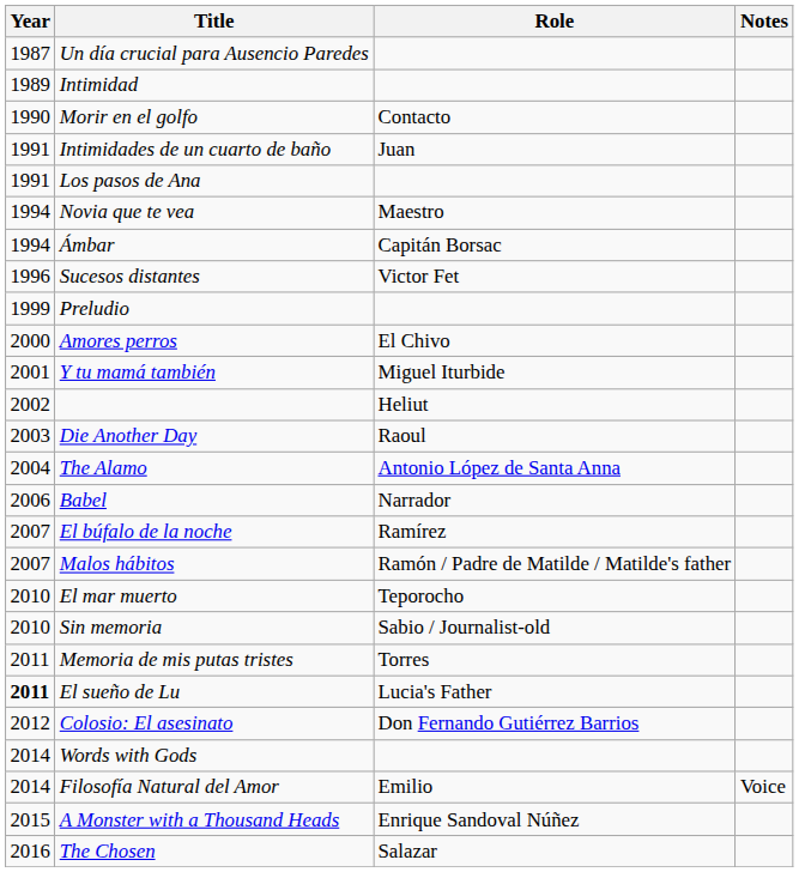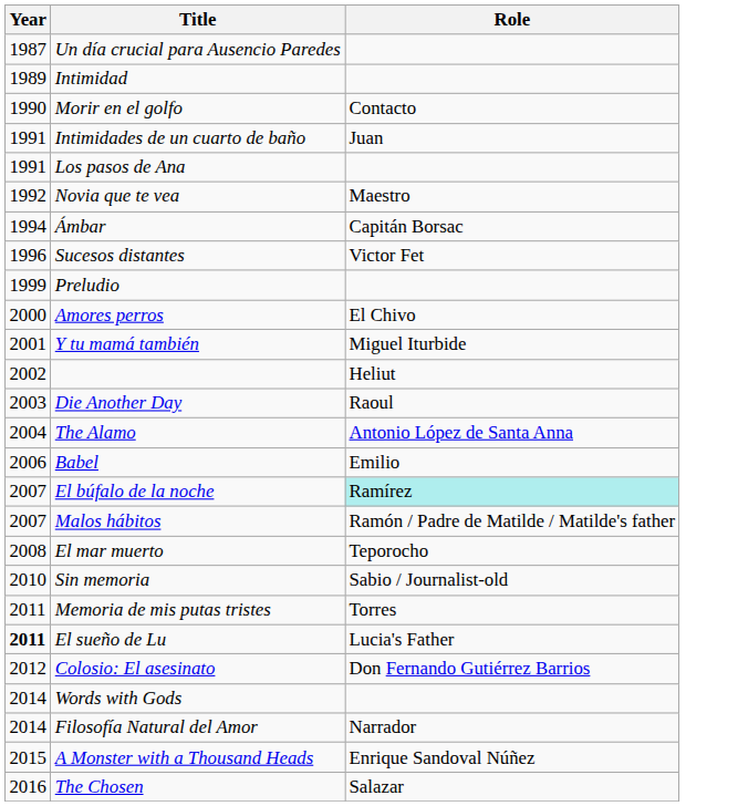- column: Notes | Voice
Novia que te vea | Year: 1994 -> 1992
Babel | Role: Narrador -> Emilio
El búfalo de la noche | Role: no background -> paleturquoise background
El mar muerto | Year: 2010 -> 2008
Filosofía Natural del Amor | Role: Emilio -> Narrador
